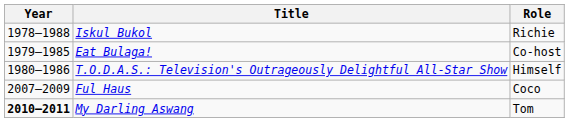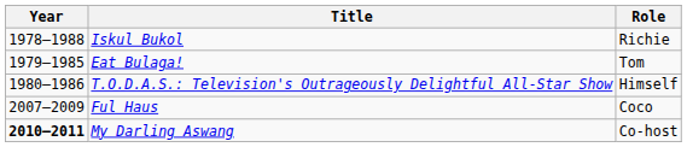Eat Bulaga! | Role: Co-host -> Tom
My Darling Aswang | Role: Tom -> Co-host
